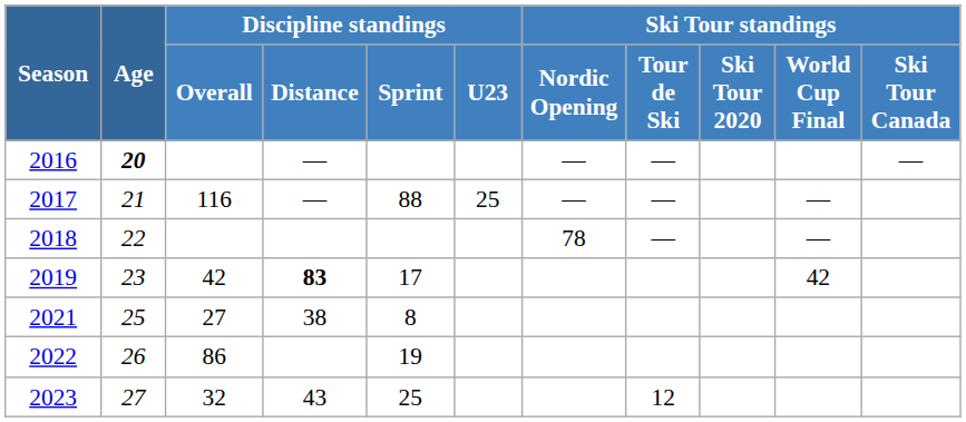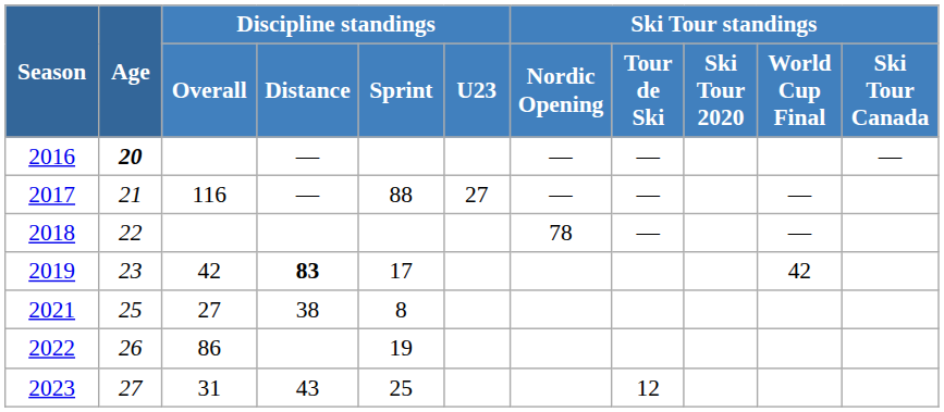2017 | Discipline standings / U23: 25 -> 27
2023 | Discipline standings / Overall: 32 -> 31
